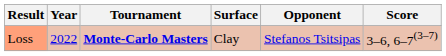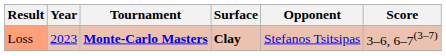Loss | Year: 2022 -> 2023
Loss | Surface: normal -> bold
